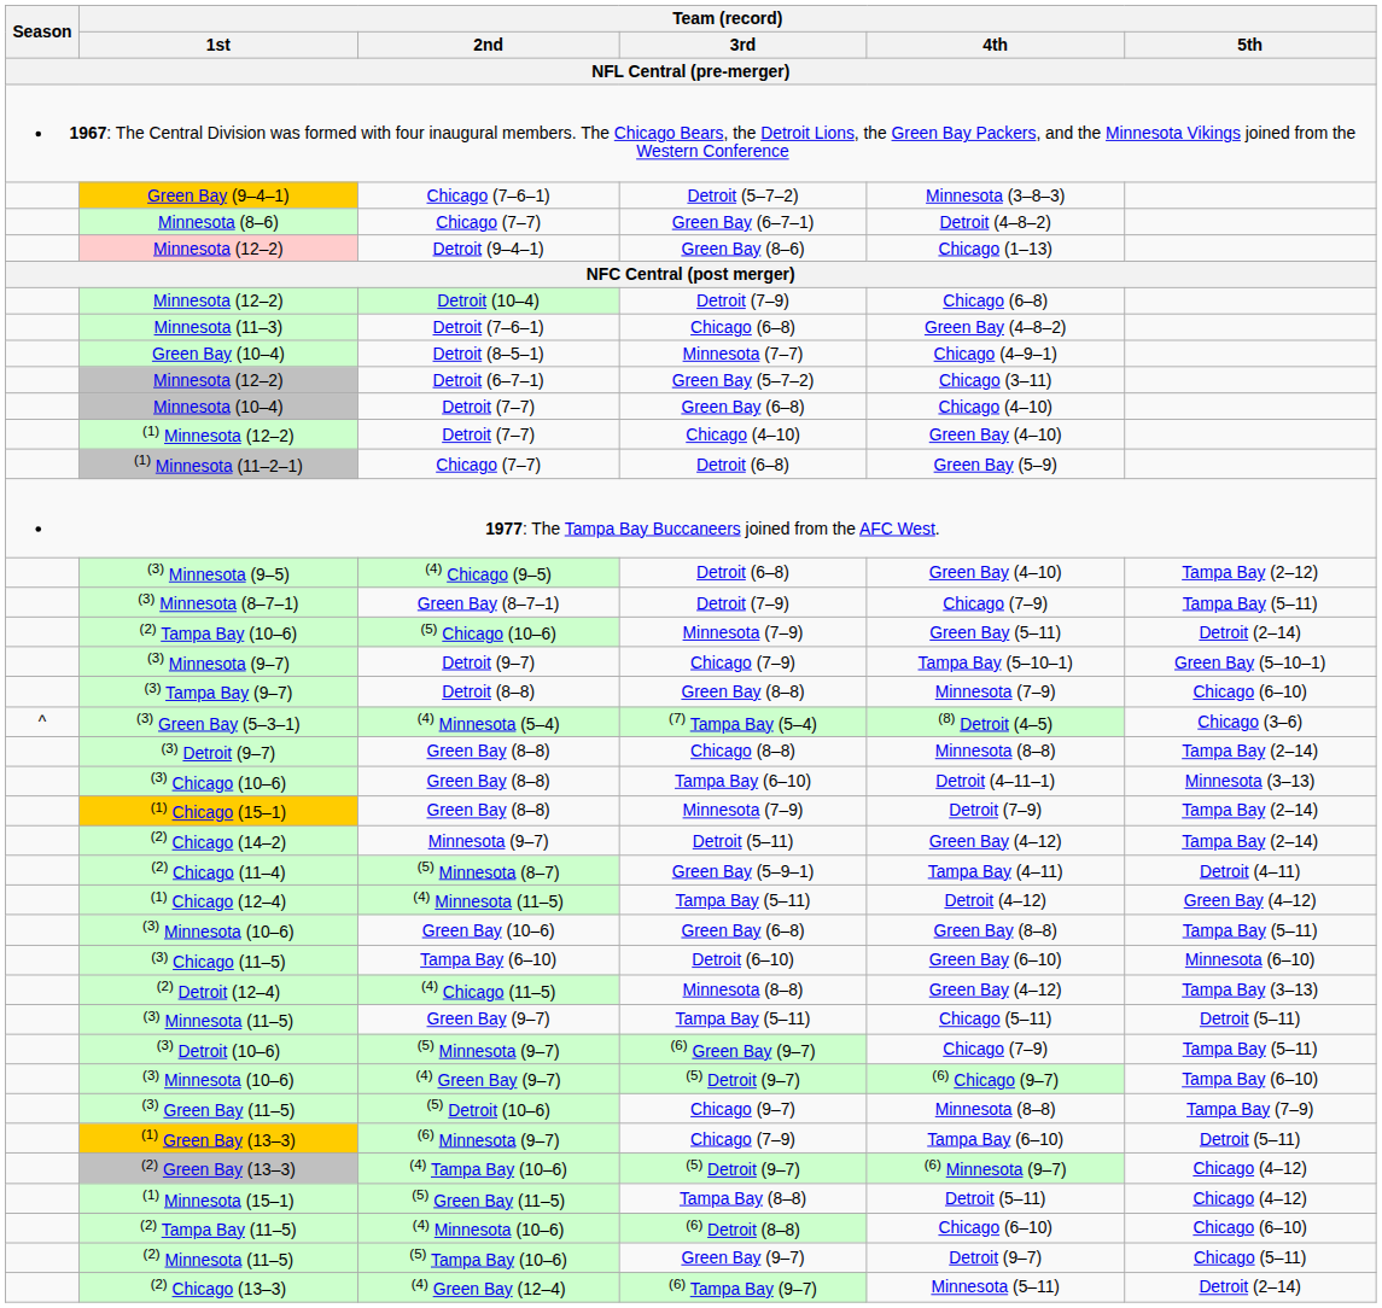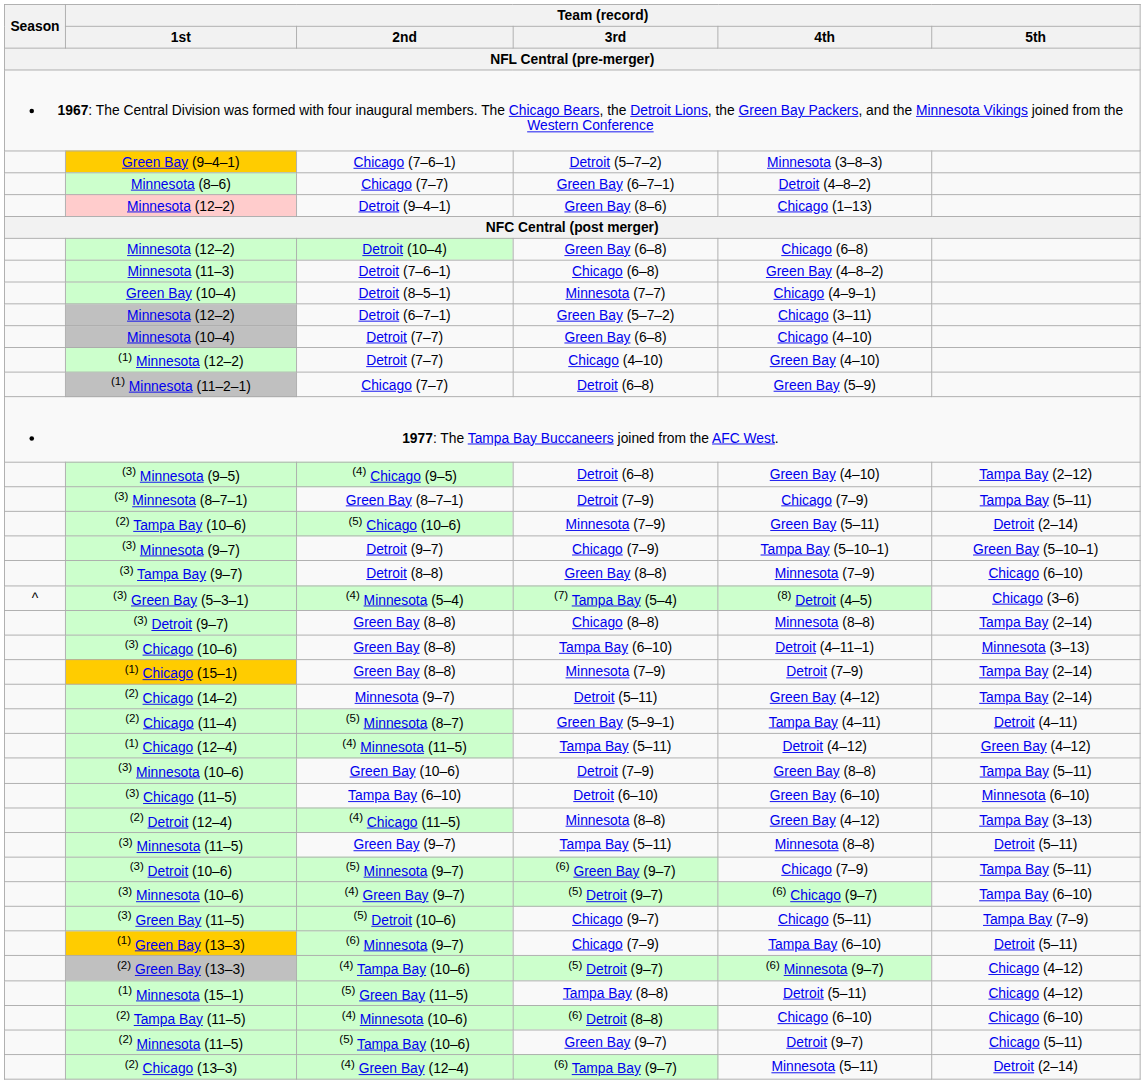Minnesota (12–2) / Detroit (10–4) | Team (record) / 3rd / NFL Central (pre-merger): Detroit (7–9) -> Green Bay (6–8)
(3) Minnesota (10–6) / Green Bay (10–6) | Team (record) / 3rd / NFL Central (pre-merger): Green Bay (6–8) -> Detroit (7–9)
(3) Minnesota (11–5) | Team (record) / 4th / NFL Central (pre-merger): Chicago (5–11) -> Minnesota (8–8)
(3) Green Bay (11–5) | Team (record) / 4th / NFL Central (pre-merger): Minnesota (8–8) -> Chicago (5–11)
